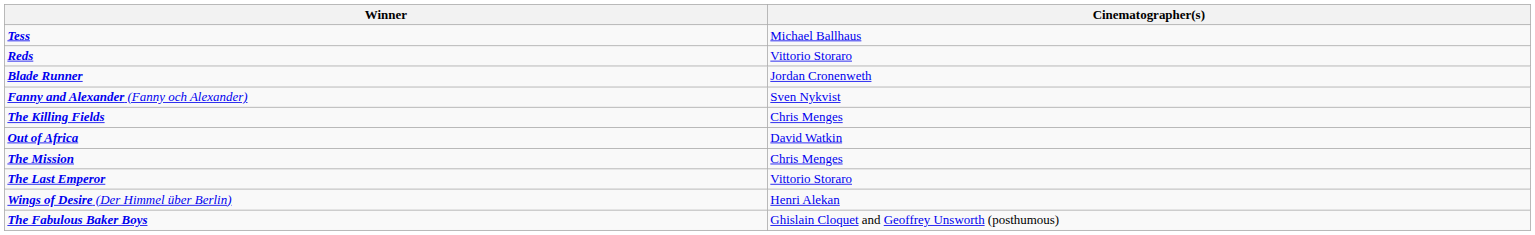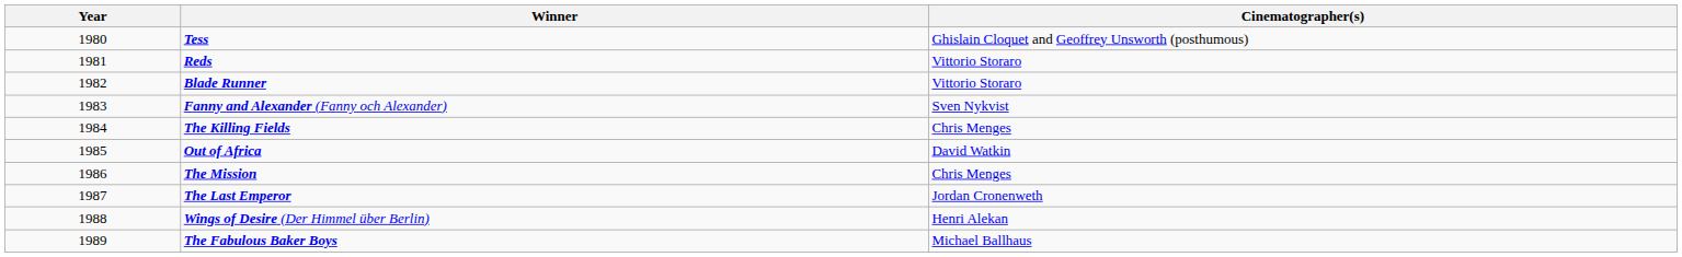+ column: Year | 1980 | 1981 | 1982 | 1983 | 1984 | 1985 | 1986 | 1987 | 1988 | 1989
Tess | Cinematographer(s): Michael Ballhaus -> Ghislain Cloquet and Geoffrey Unsworth (posthumous)
Blade Runner | Cinematographer(s): Jordan Cronenweth -> Vittorio Storaro
The Last Emperor | Cinematographer(s): Vittorio Storaro -> Jordan Cronenweth
The Fabulous Baker Boys | Cinematographer(s): Ghislain Cloquet and Geoffrey Unsworth (posthumous) -> Michael Ballhaus
